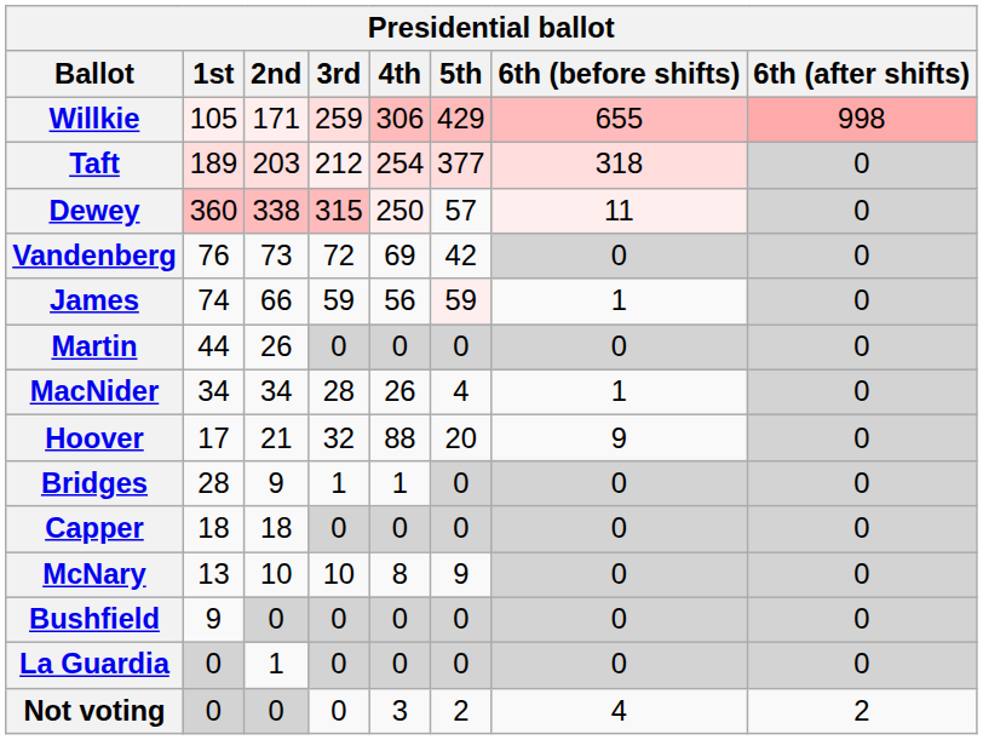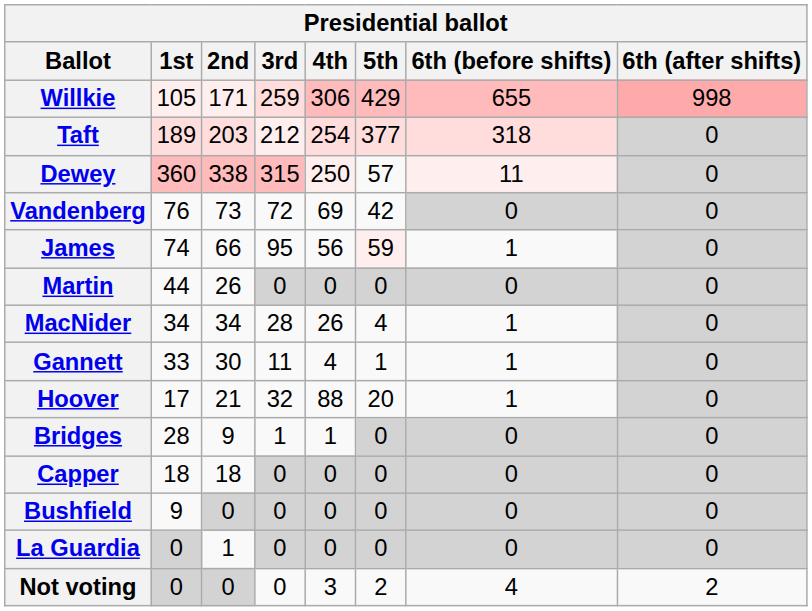James | 3rd: 59 -> 95
+ row: Gannett | 33 | 30 | 11 | 4 | 1 | 1 | 0
Hoover | 6th (before shifts): 9 -> 1
- row: McNary | 13 | 10 | 10 | 8 | 9 | 0 | 0
